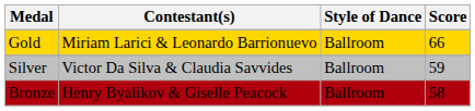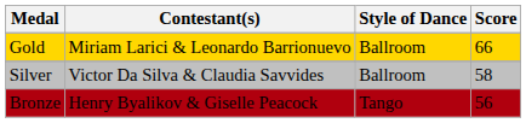Silver | Score: 59 -> 58
Bronze | Style of Dance: Ballroom -> Tango
Bronze | Score: 58 -> 56
